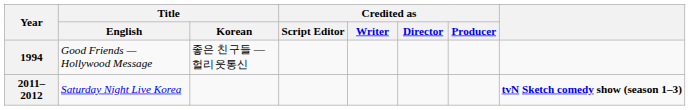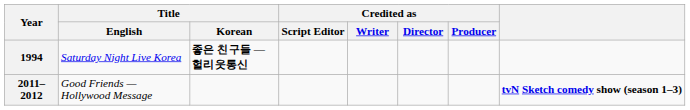1994 | Title / English: Good Friends — Hollywood Message -> Saturday Night Live Korea
1994 | Title / Korean: normal -> bold
2011–2012 | Title / English: Saturday Night Live Korea -> Good Friends — Hollywood Message
